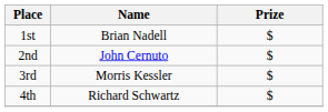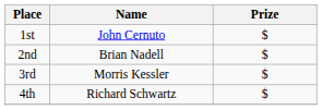1st | Name: Brian Nadell -> John Cernuto
2nd | Name: John Cernuto -> Brian Nadell
